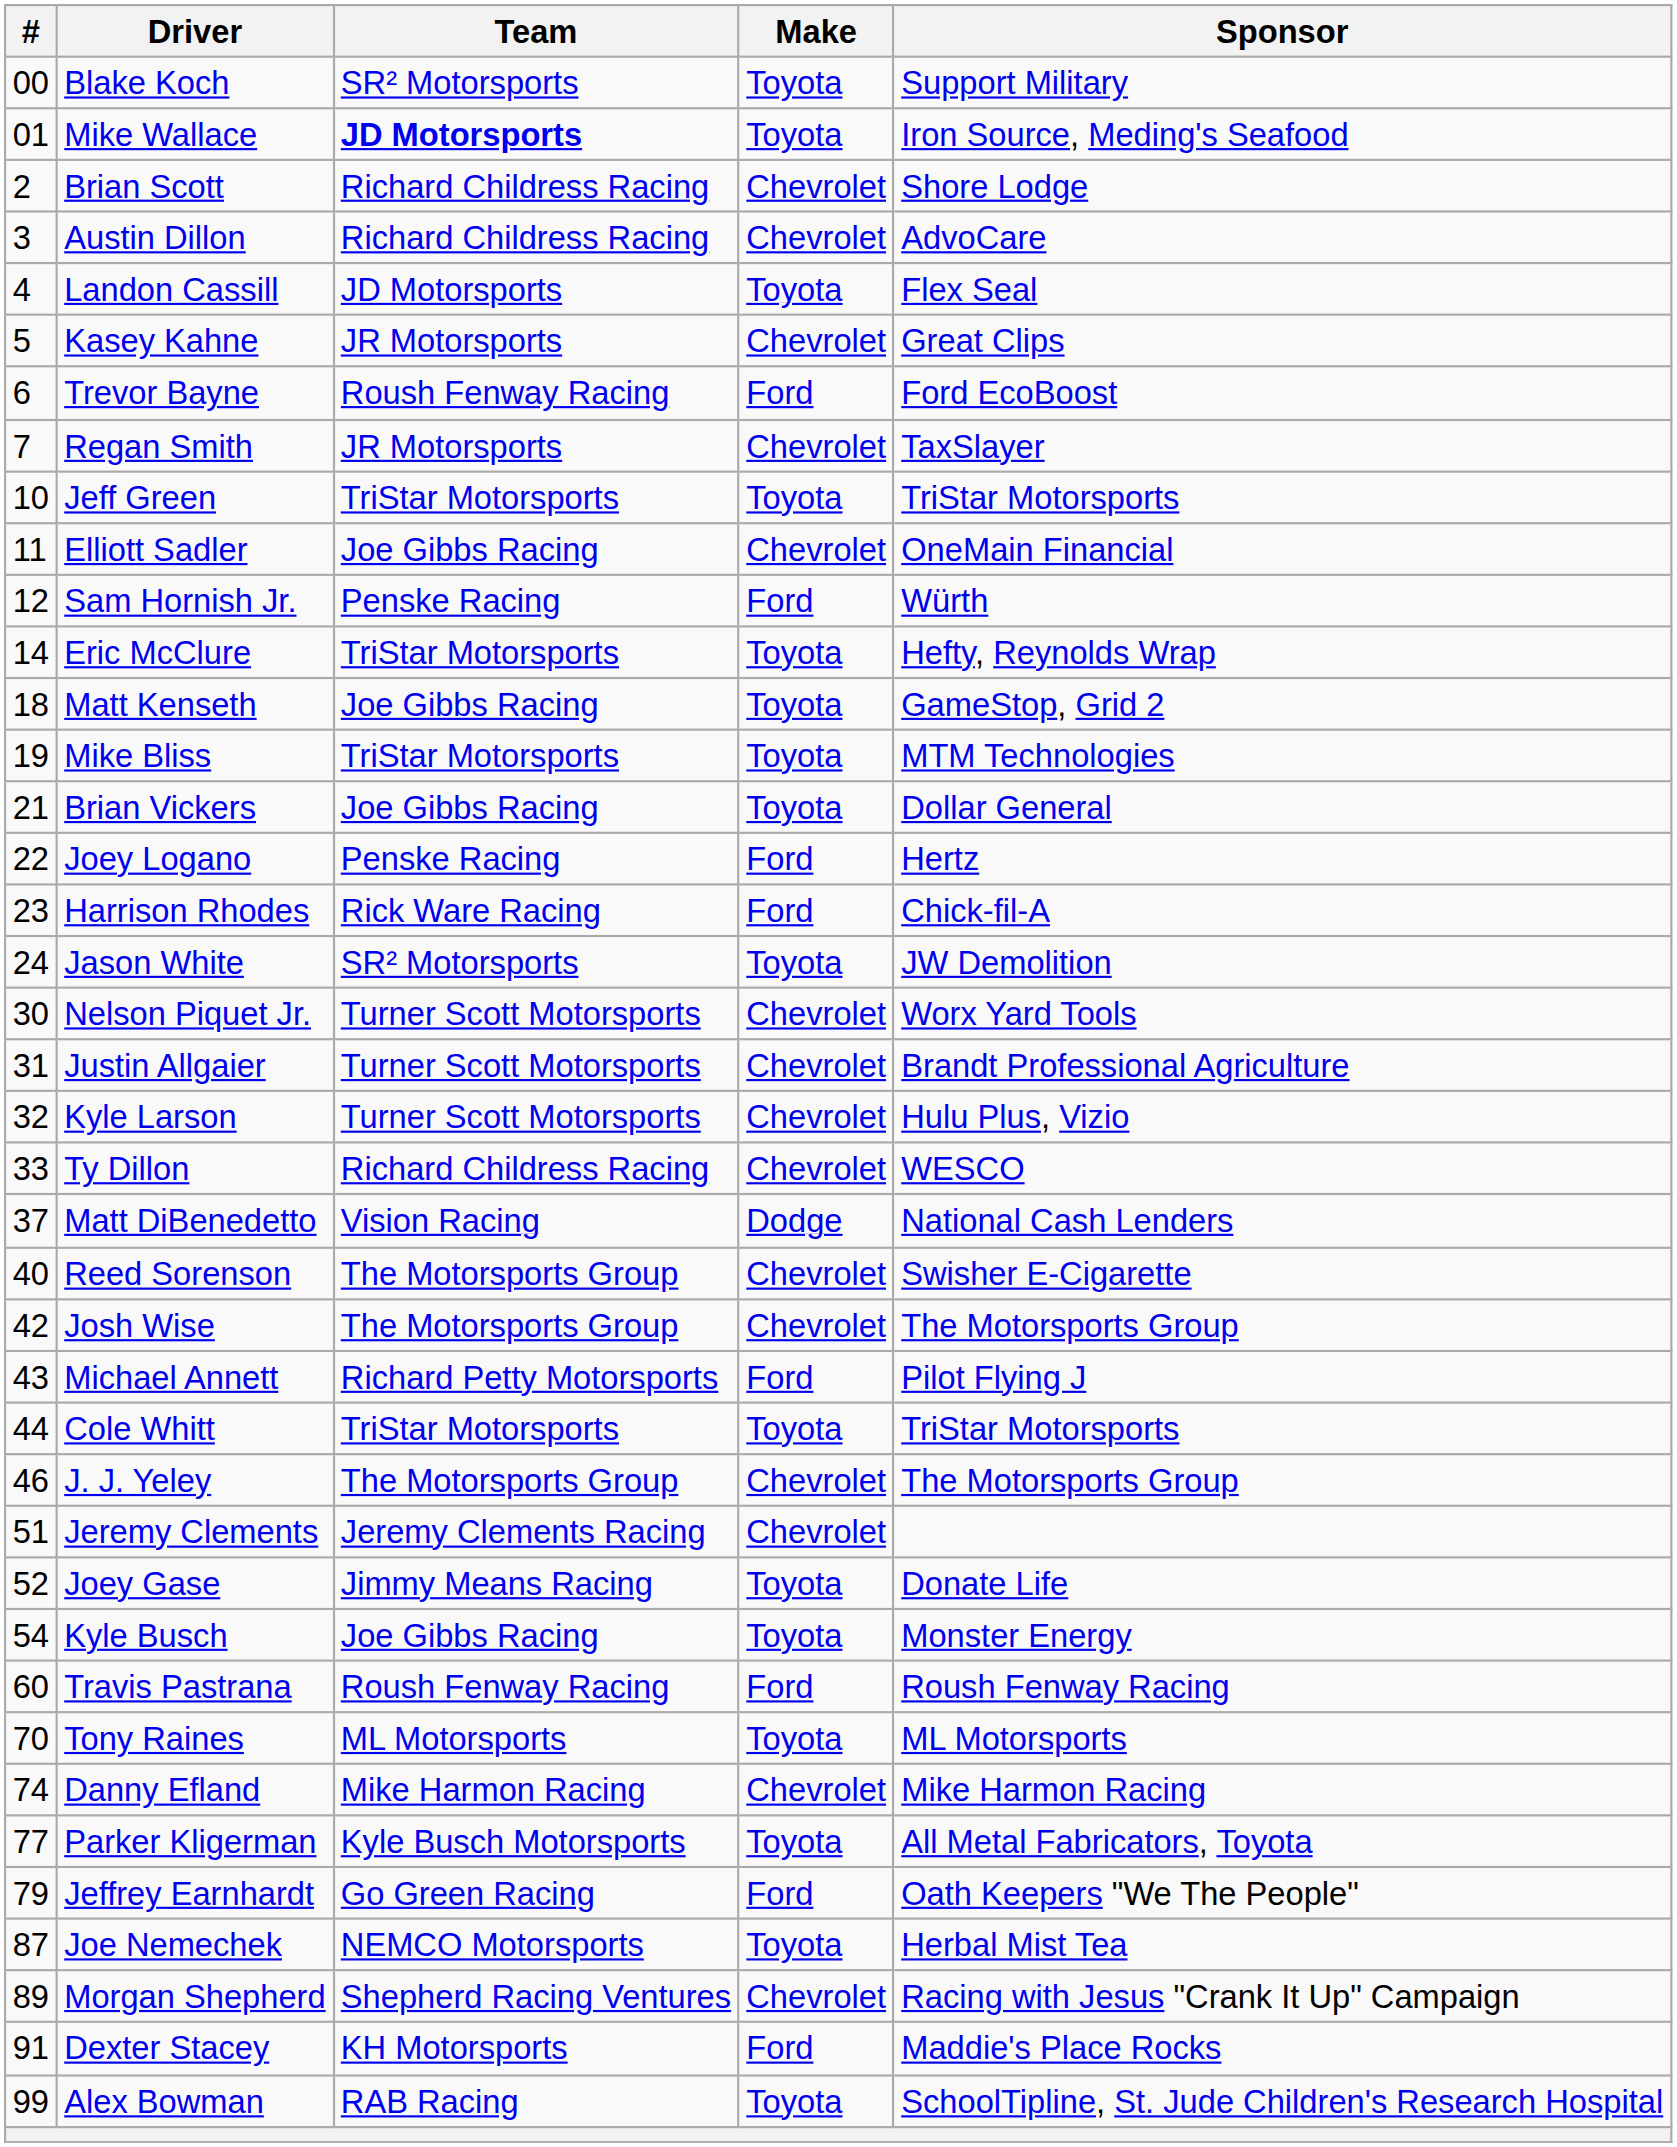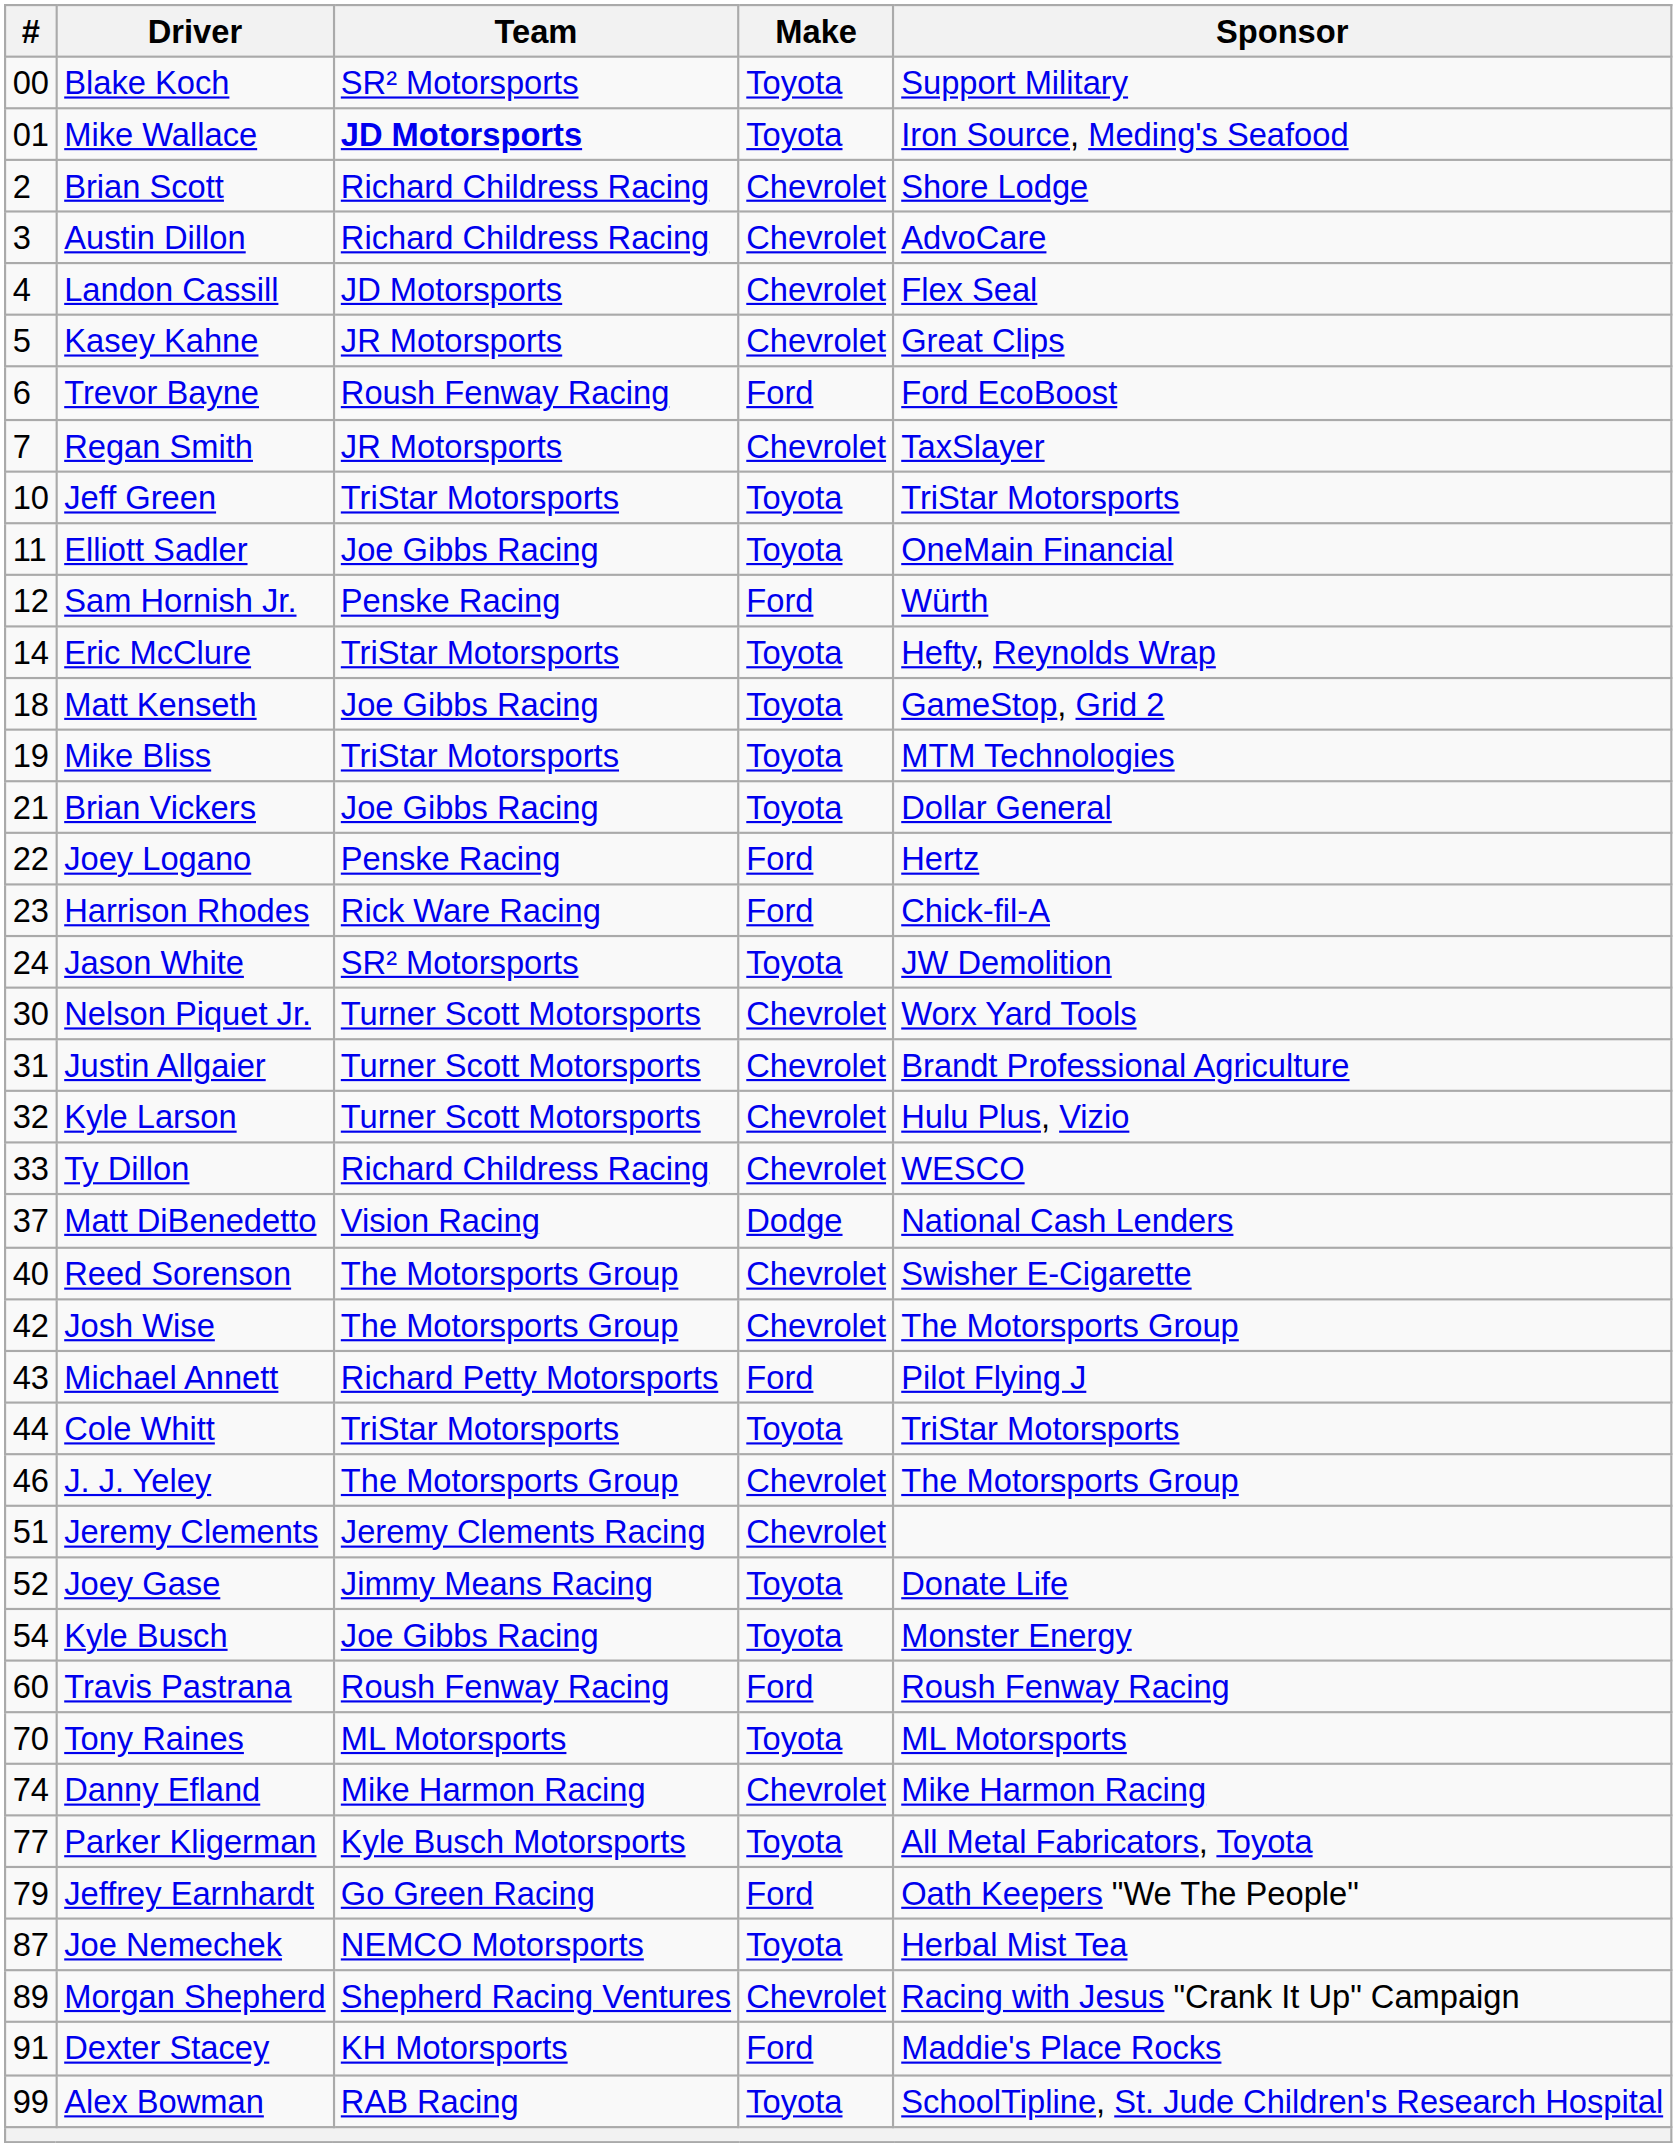Landon Cassill | Make: Toyota -> Chevrolet
Elliott Sadler | Make: Chevrolet -> Toyota
